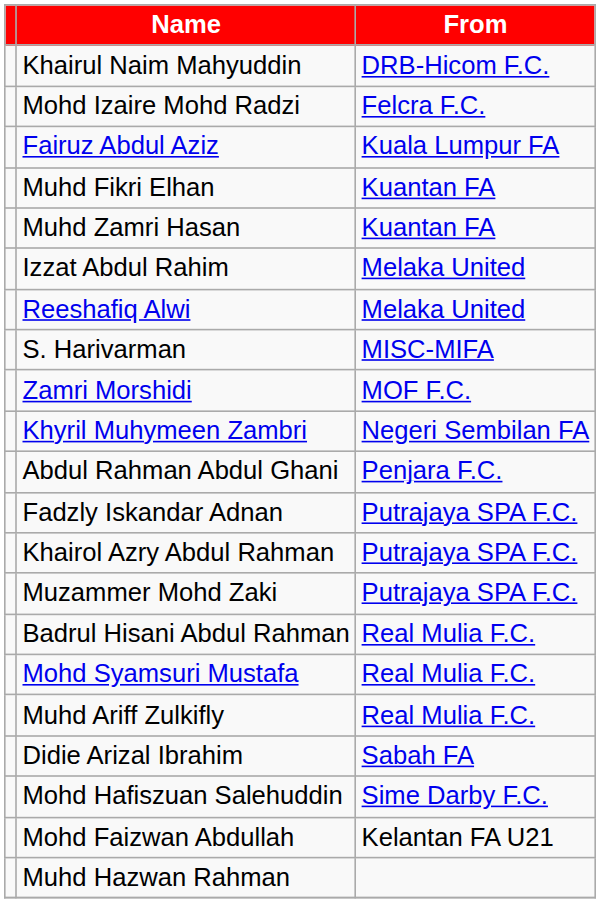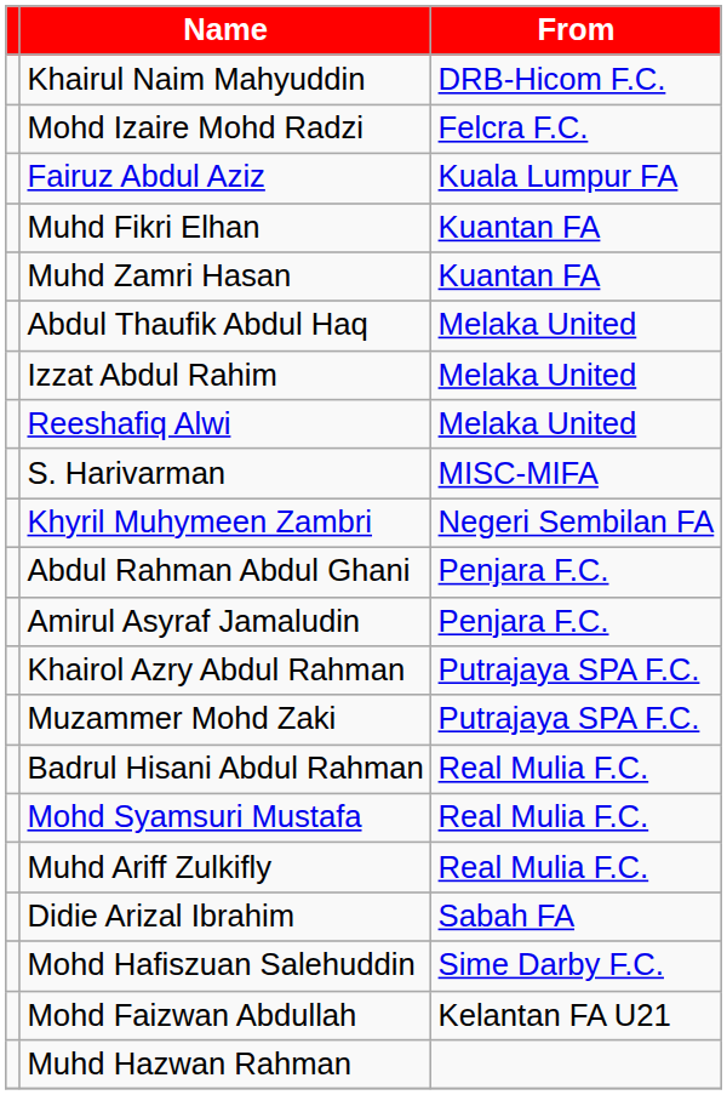+ row: Abdul Thaufik Abdul Haq | Melaka United
- row: Zamri Morshidi | MOF F.C.
+ row: Amirul Asyraf Jamaludin | Penjara F.C.
- row: Fadzly Iskandar Adnan | Putrajaya SPA F.C.
